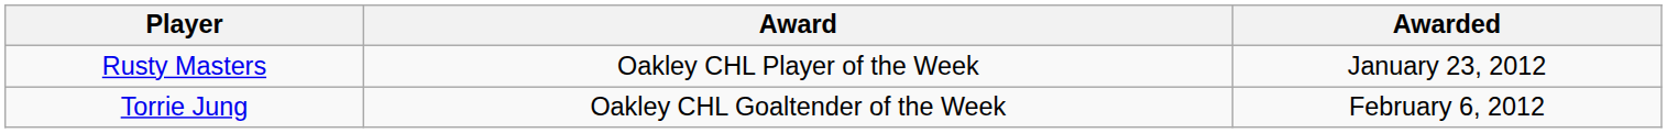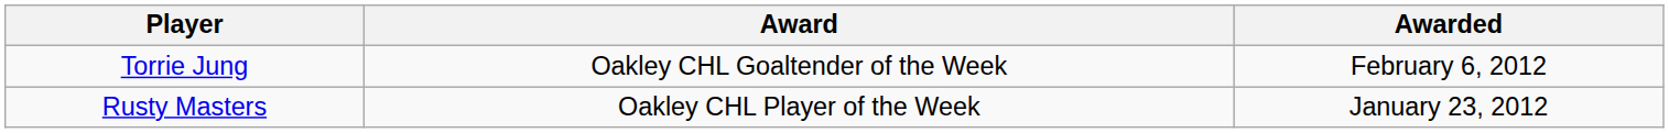rows swapped: Rusty Masters <-> Torrie Jung
